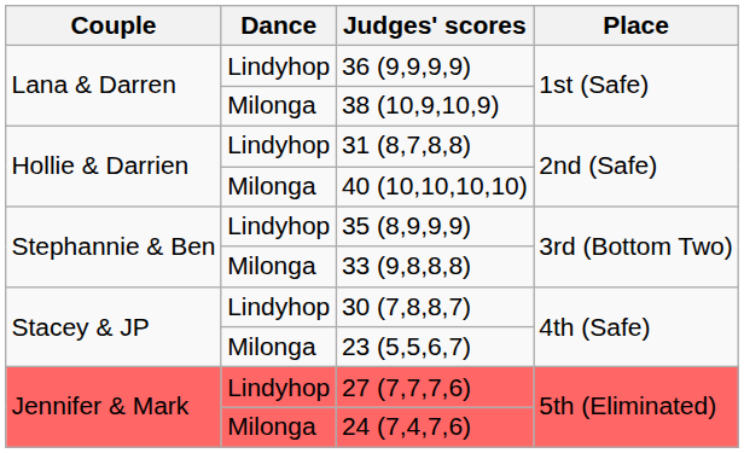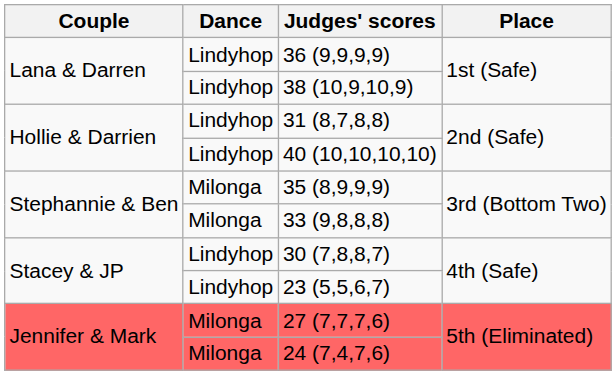38 (10,9,10,9) | Dance: Milonga -> Lindyhop
40 (10,10,10,10) | Dance: Milonga -> Lindyhop
35 (8,9,9,9) | Dance: Lindyhop -> Milonga
23 (5,5,6,7) | Dance: Milonga -> Lindyhop
27 (7,7,7,6) | Dance: Lindyhop -> Milonga
